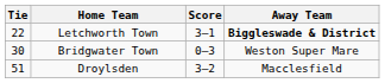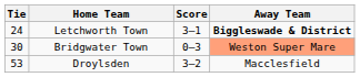Letchworth Town | Tie: 22 -> 24
Bridgwater Town | Away Team: no background -> lightsalmon background
Droylsden | Tie: 51 -> 53
